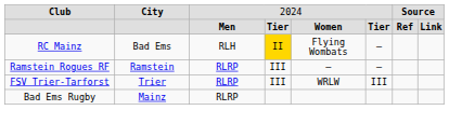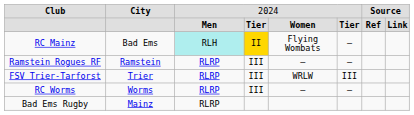RC Mainz | column 3: no background -> paleturquoise background
+ row: RC Worms | Worms | RLRP | III | — | —
